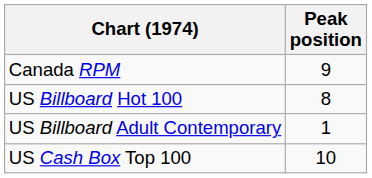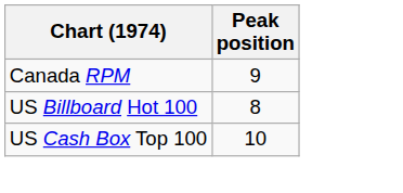- row: US Billboard Adult Contemporary | 1
